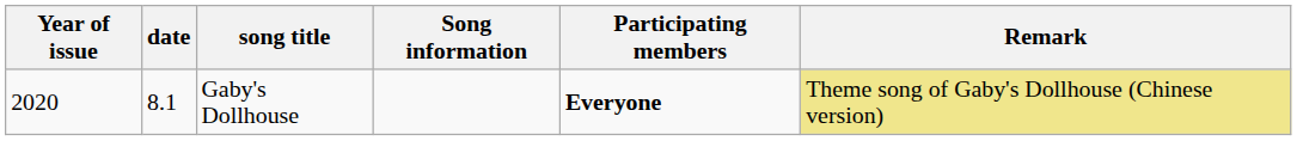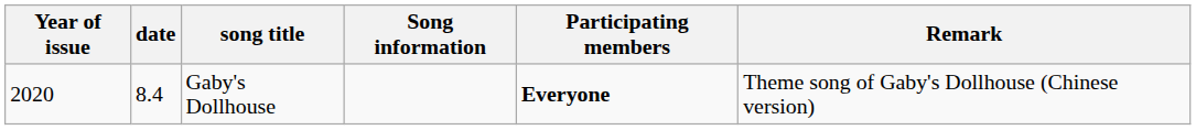Gaby's Dollhouse | date: 8.1 -> 8.4
Gaby's Dollhouse | Remark: khaki background -> no background
